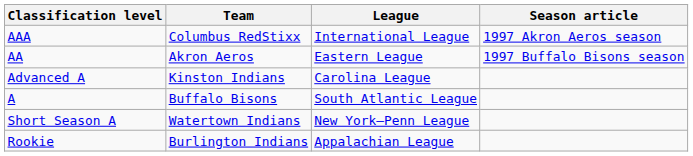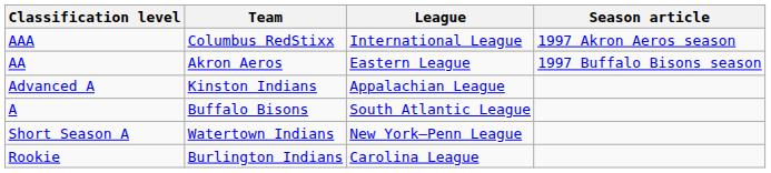Advanced A | League: Carolina League -> Appalachian League
Rookie | League: Appalachian League -> Carolina League
